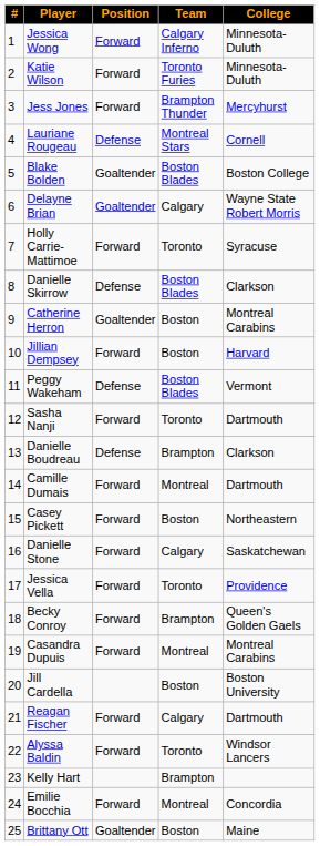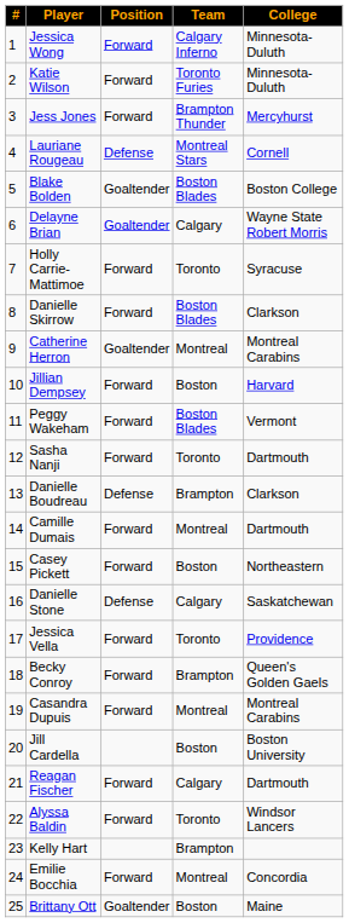Danielle Skirrow | Position: Defense -> Forward
Catherine Herron | Team: Boston -> Montreal
Peggy Wakeham | Position: Defense -> Forward
Danielle Stone | Position: Forward -> Defense
